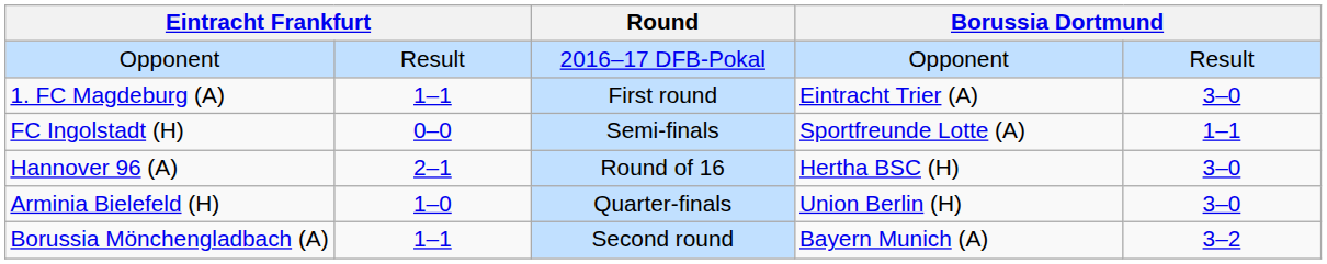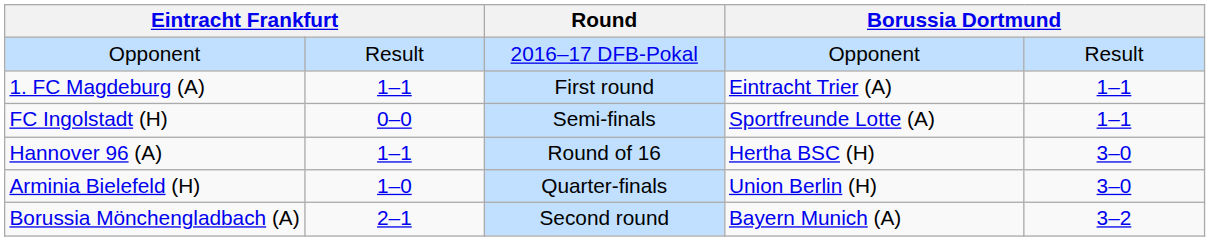1. FC Magdeburg (A) | column 5: 3–0 -> 1–1
Hannover 96 (A) | column 2: 2–1 -> 1–1
Borussia Mönchengladbach (A) | column 2: 1–1 -> 2–1
